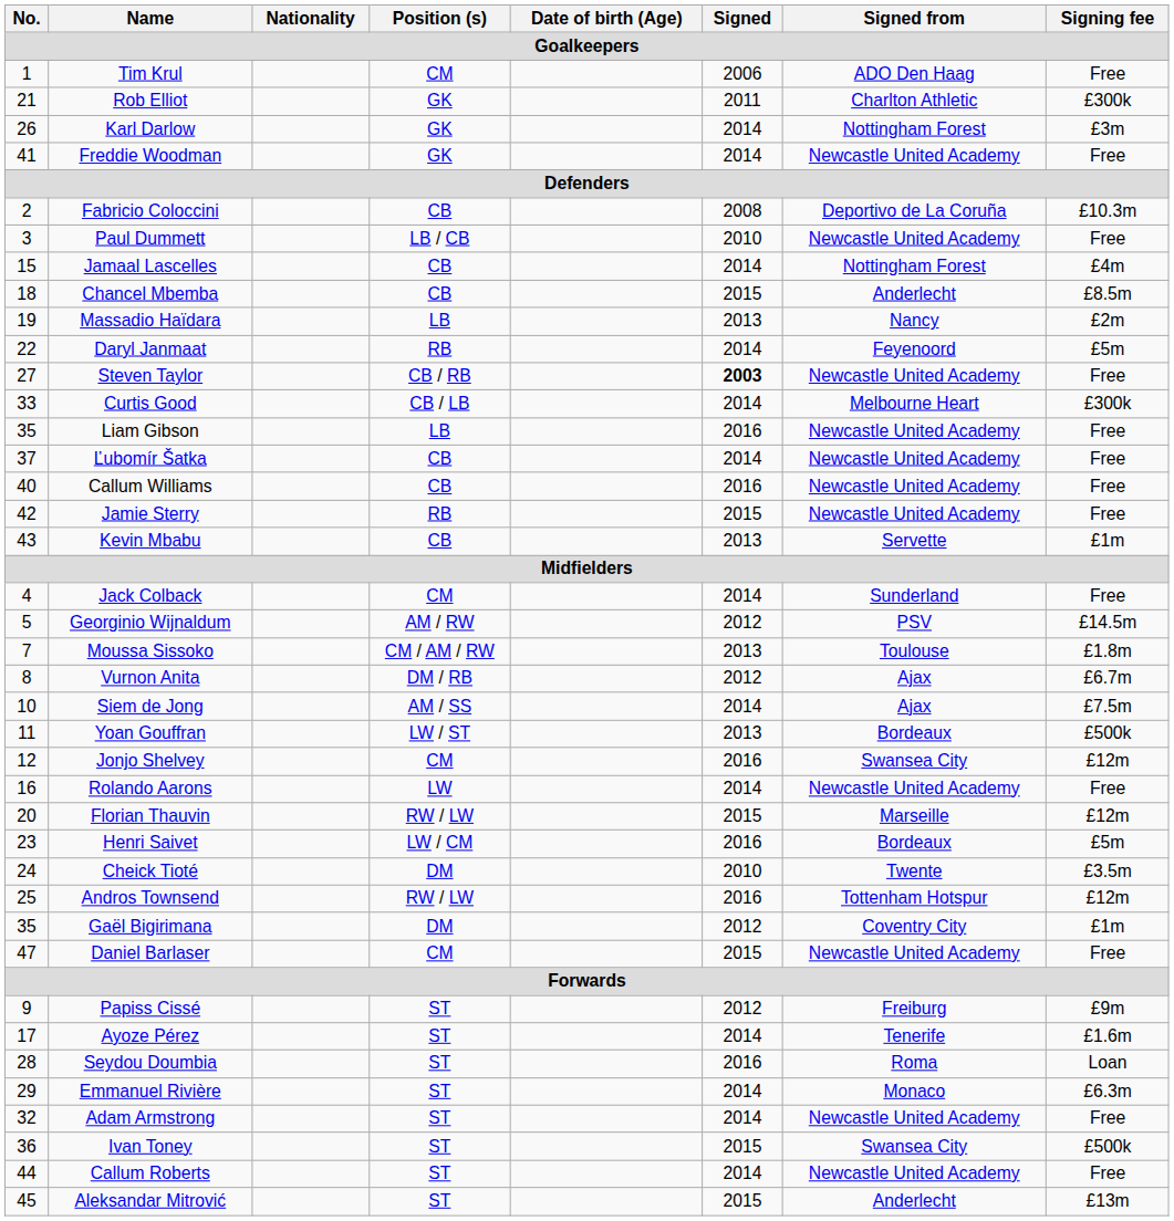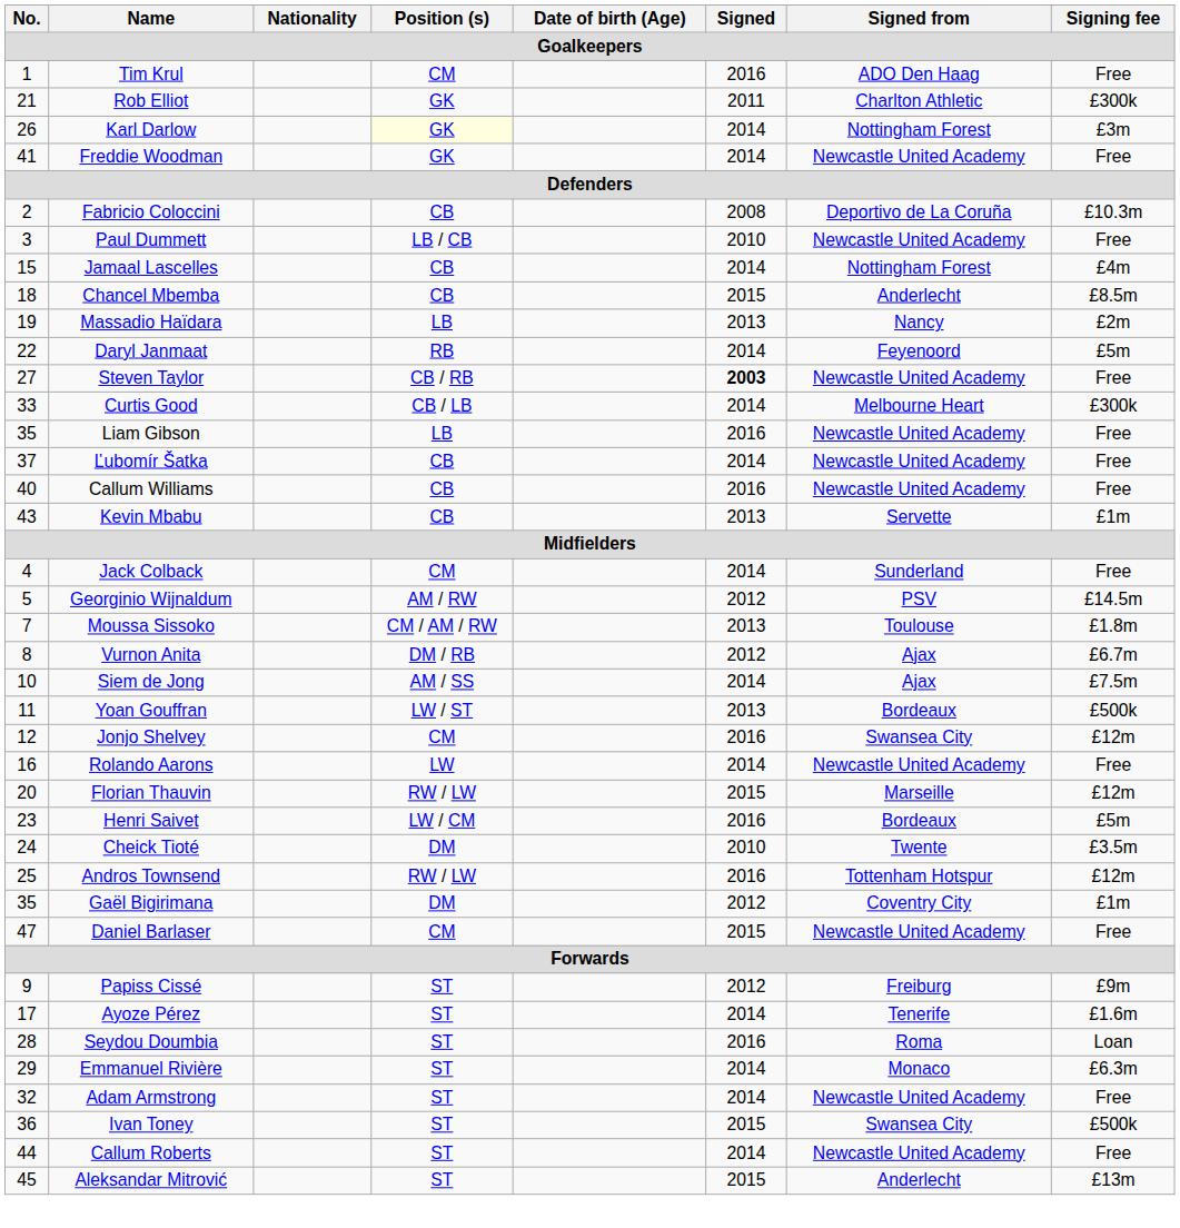Tim Krul | Signed: 2006 -> 2016
Karl Darlow | Position (s): no background -> lightyellow background
- row: 42 | Jamie Sterry | RB | 2015 | Newcastle United Academy | Free
